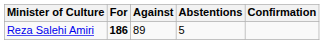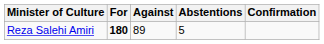Reza Salehi Amiri | For: 186 -> 180
